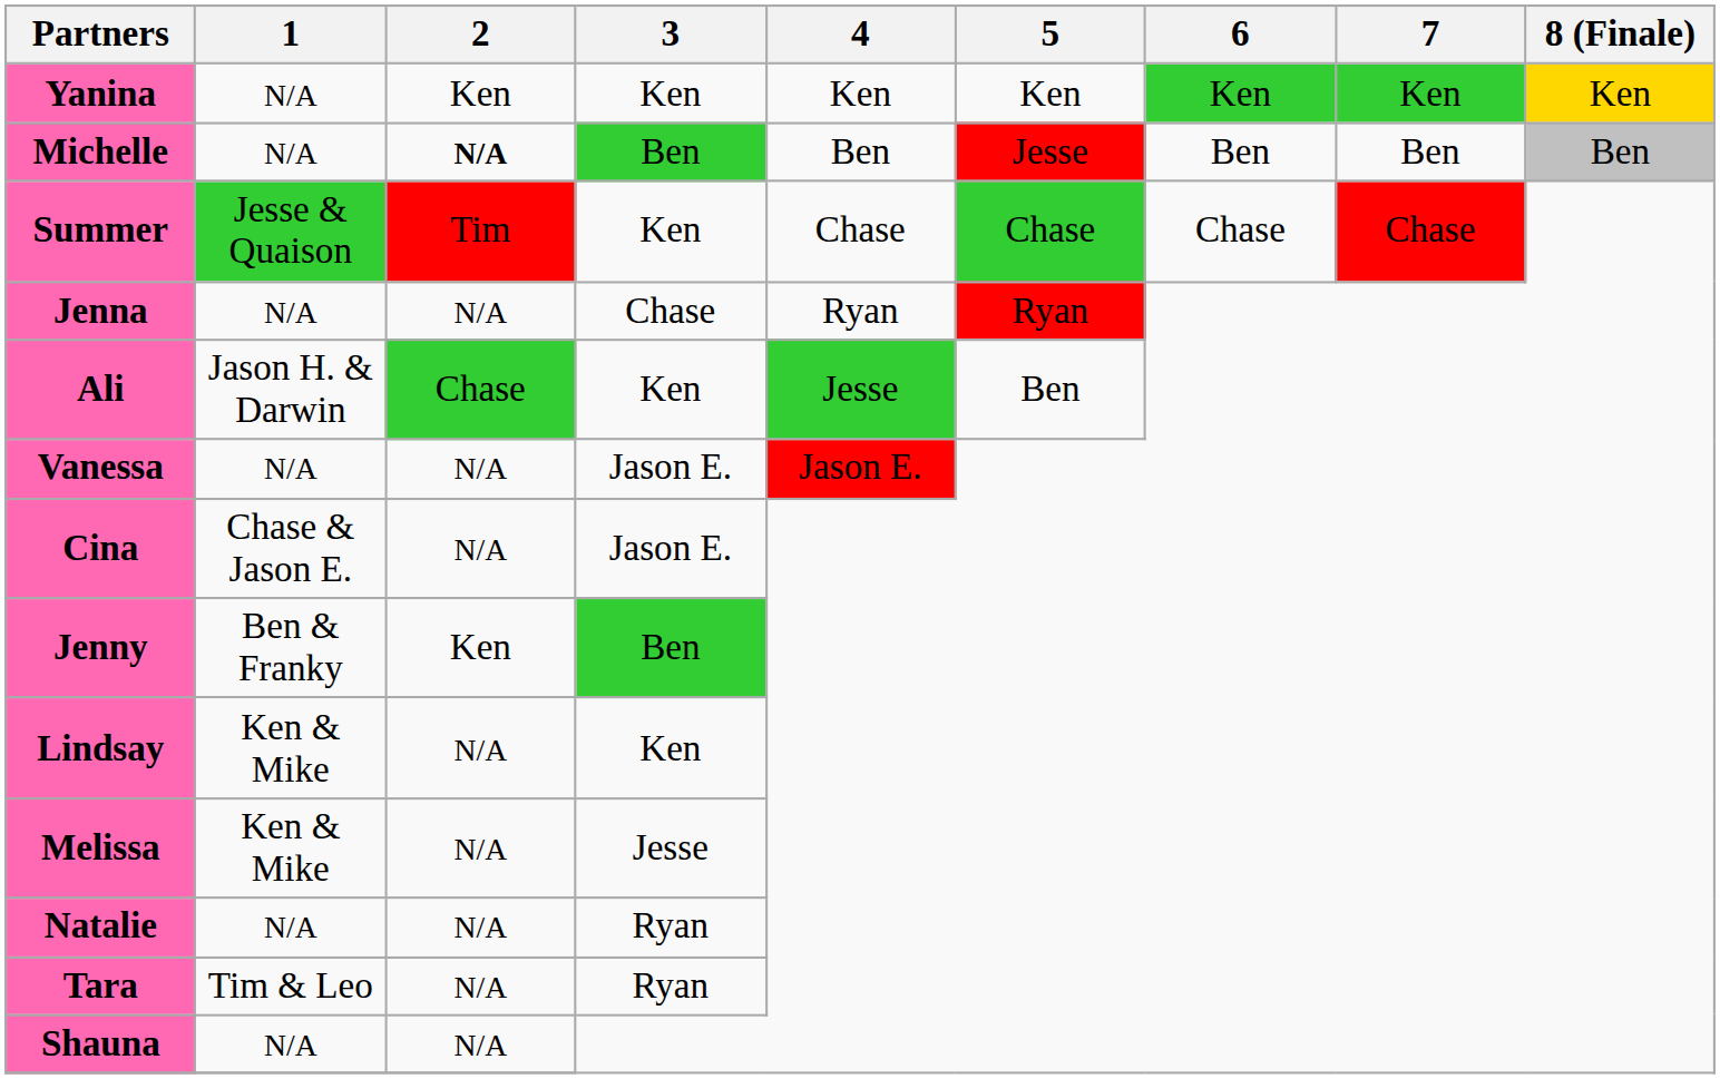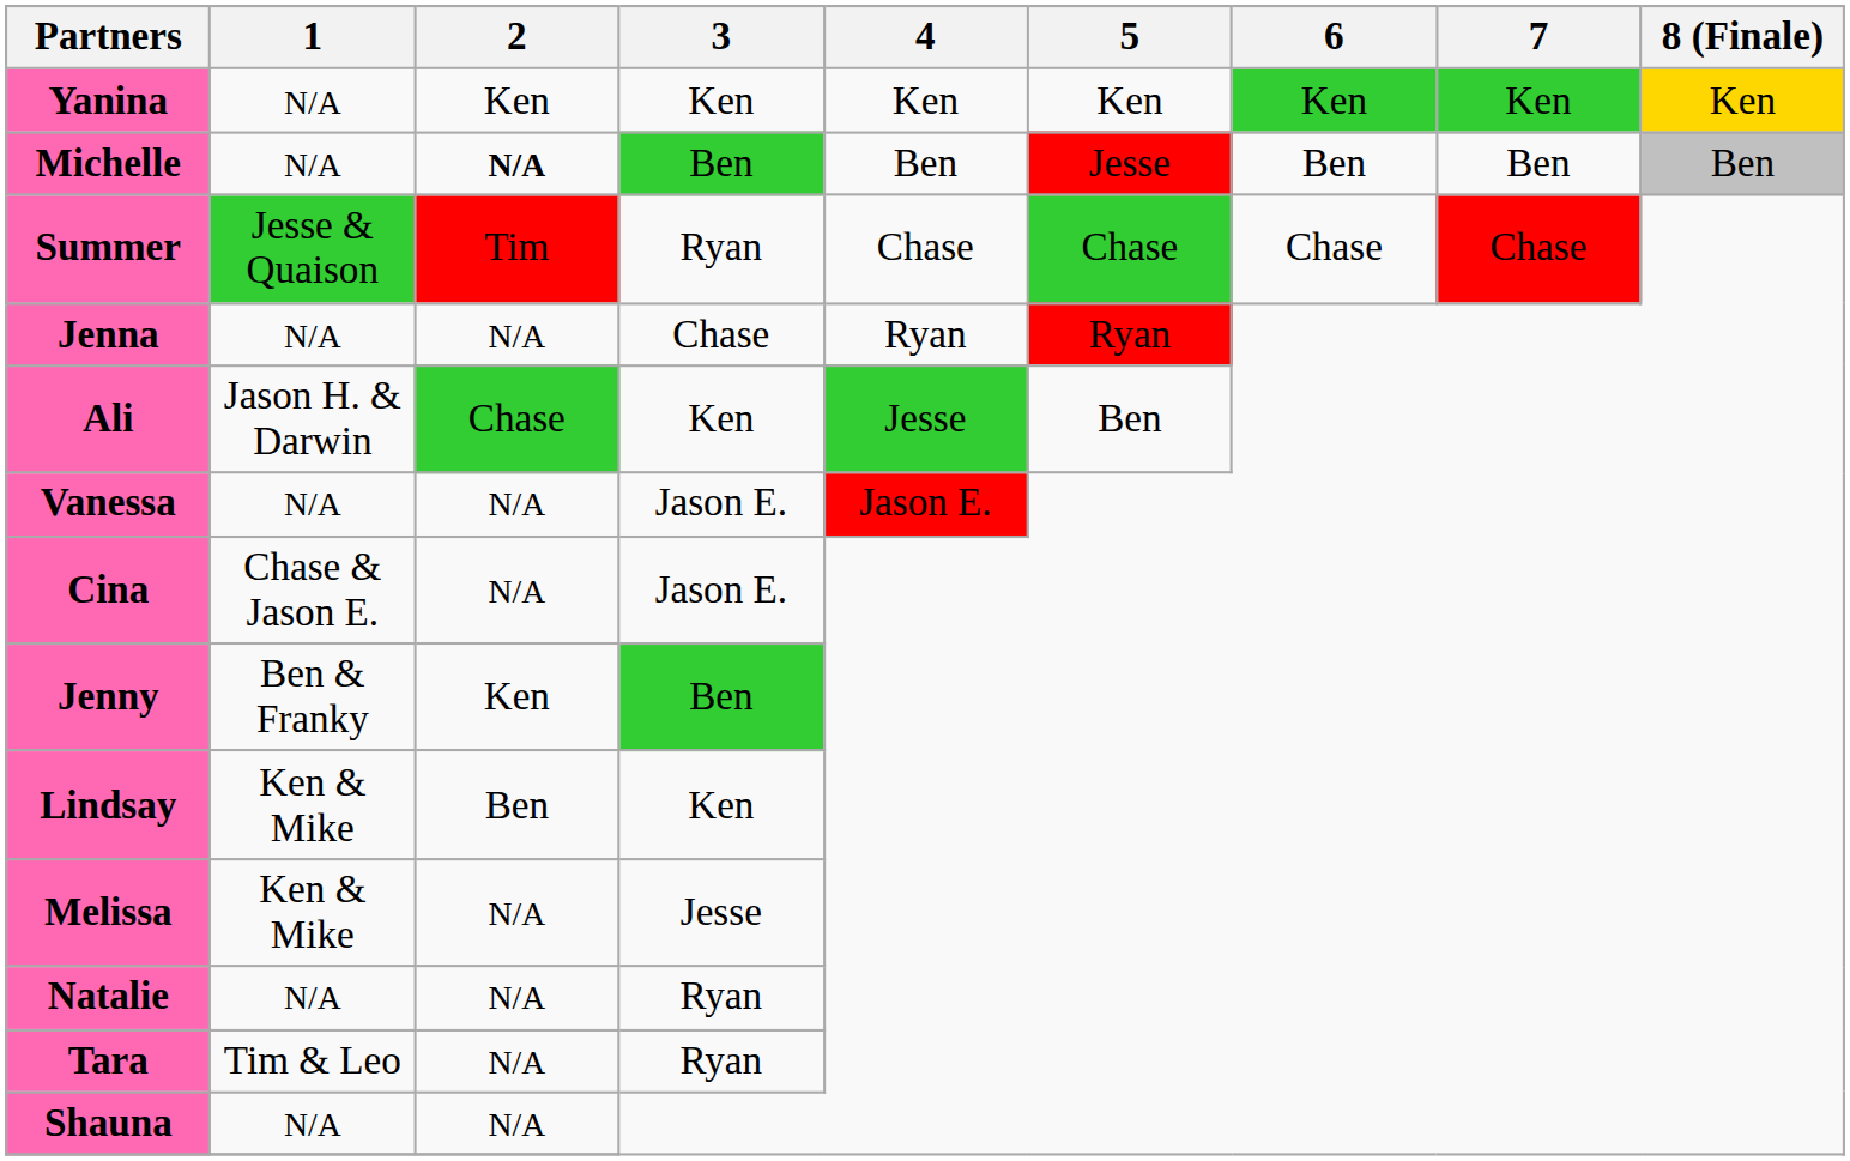Summer | 3: Ken -> Ryan
Lindsay | 2: N/A -> Ben
